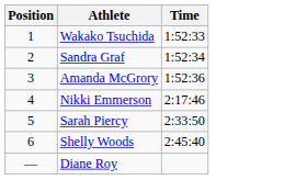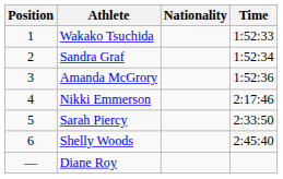+ column: Nationality
